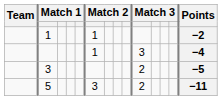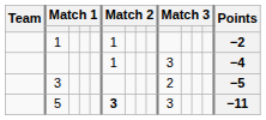5 | column 6: normal -> bold
5 | column 10: 2 -> 3
